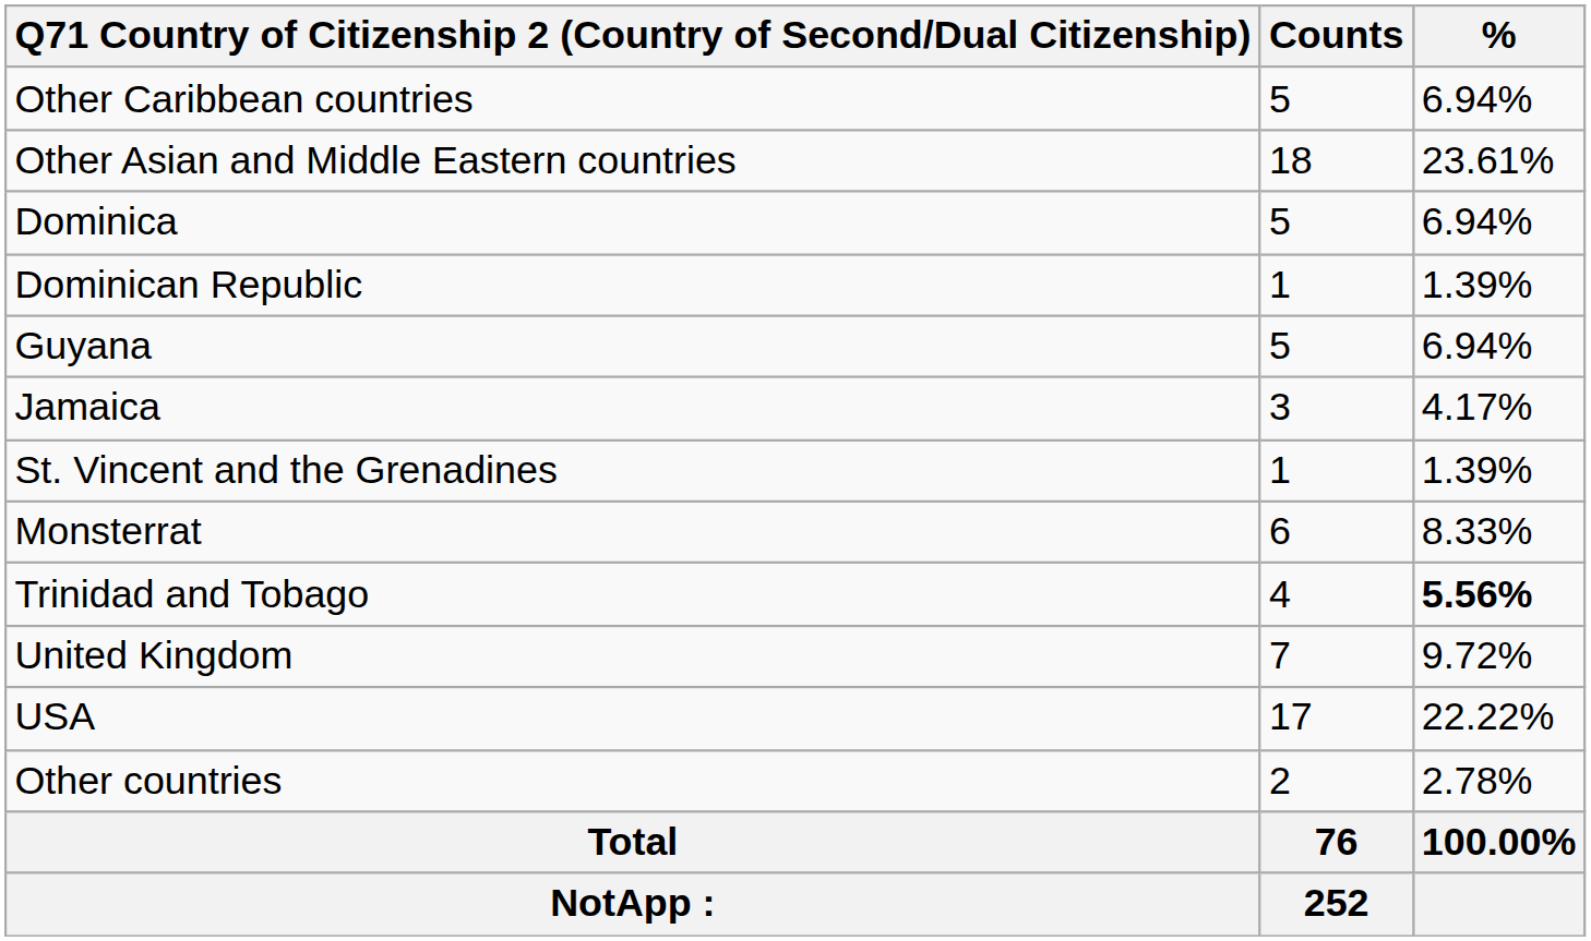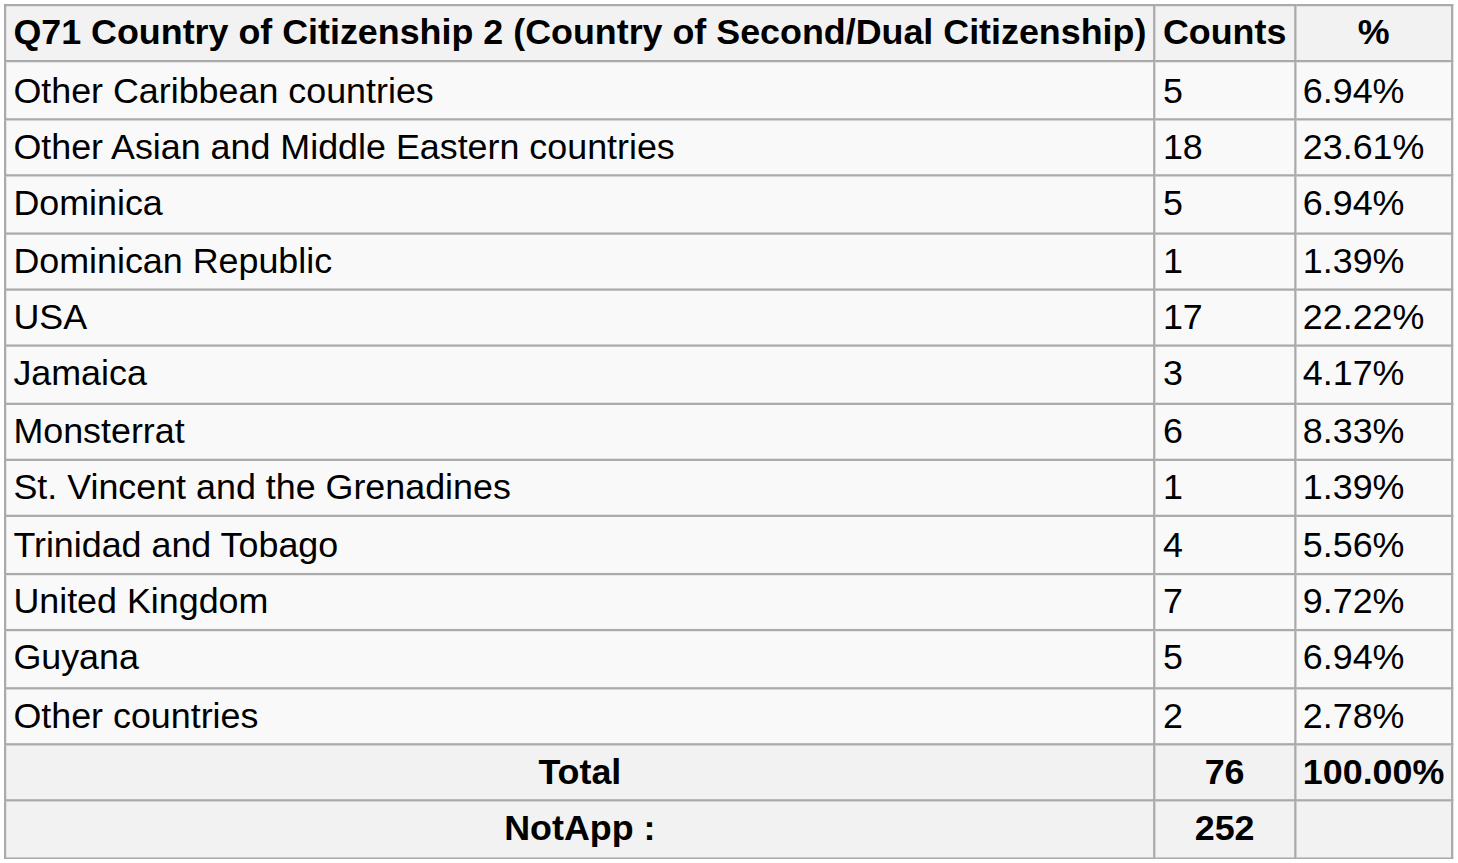rows swapped: Guyana <-> USA
rows swapped: Monsterrat <-> St. Vincent and the Grenadines
Trinidad and Tobago | %: bold -> normal
